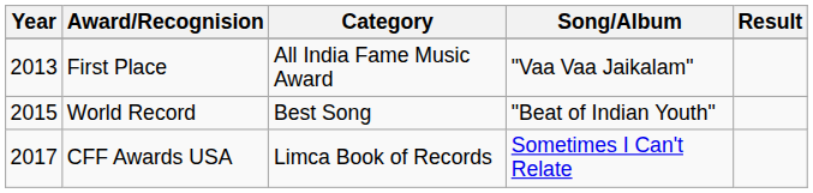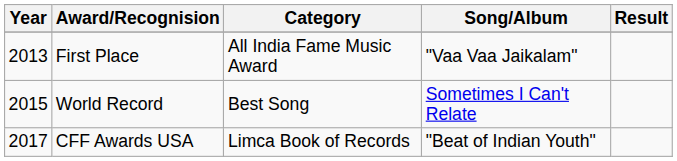World Record | Song/Album: "Beat of Indian Youth" -> Sometimes I Can't Relate
CFF Awards USA | Song/Album: Sometimes I Can't Relate -> "Beat of Indian Youth"
